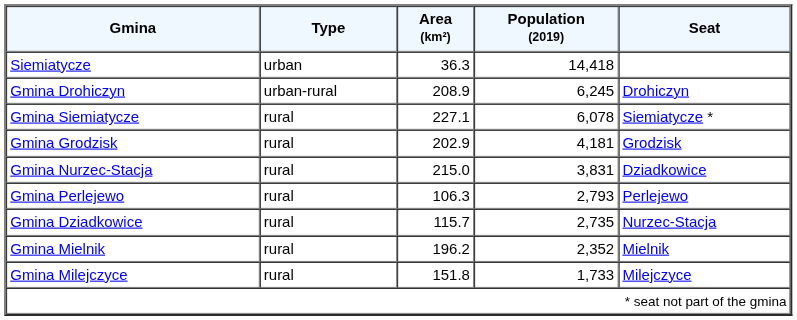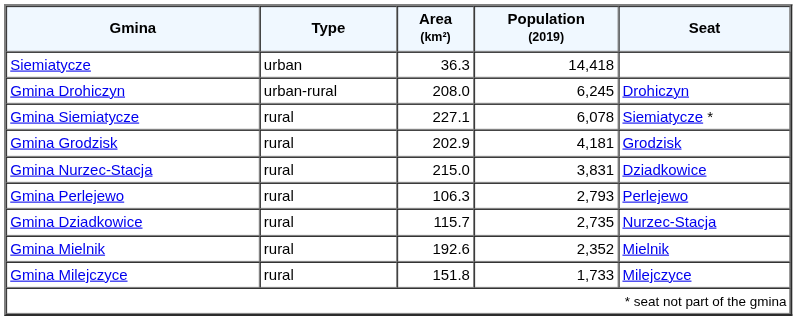Gmina Drohiczyn | Area (km²): 208.9 -> 208.0
Gmina Mielnik | Area (km²): 196.2 -> 192.6
